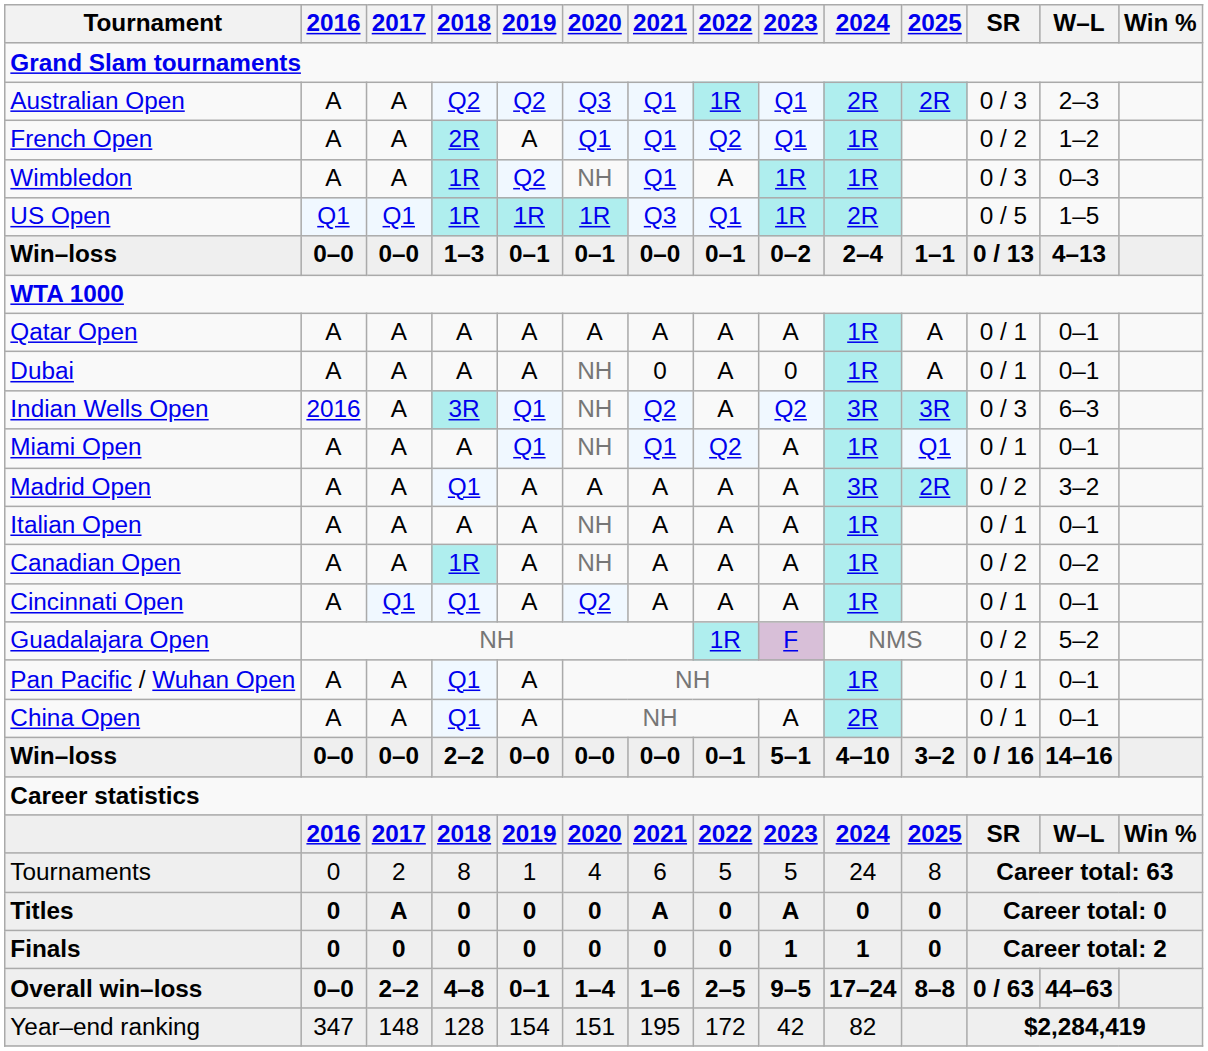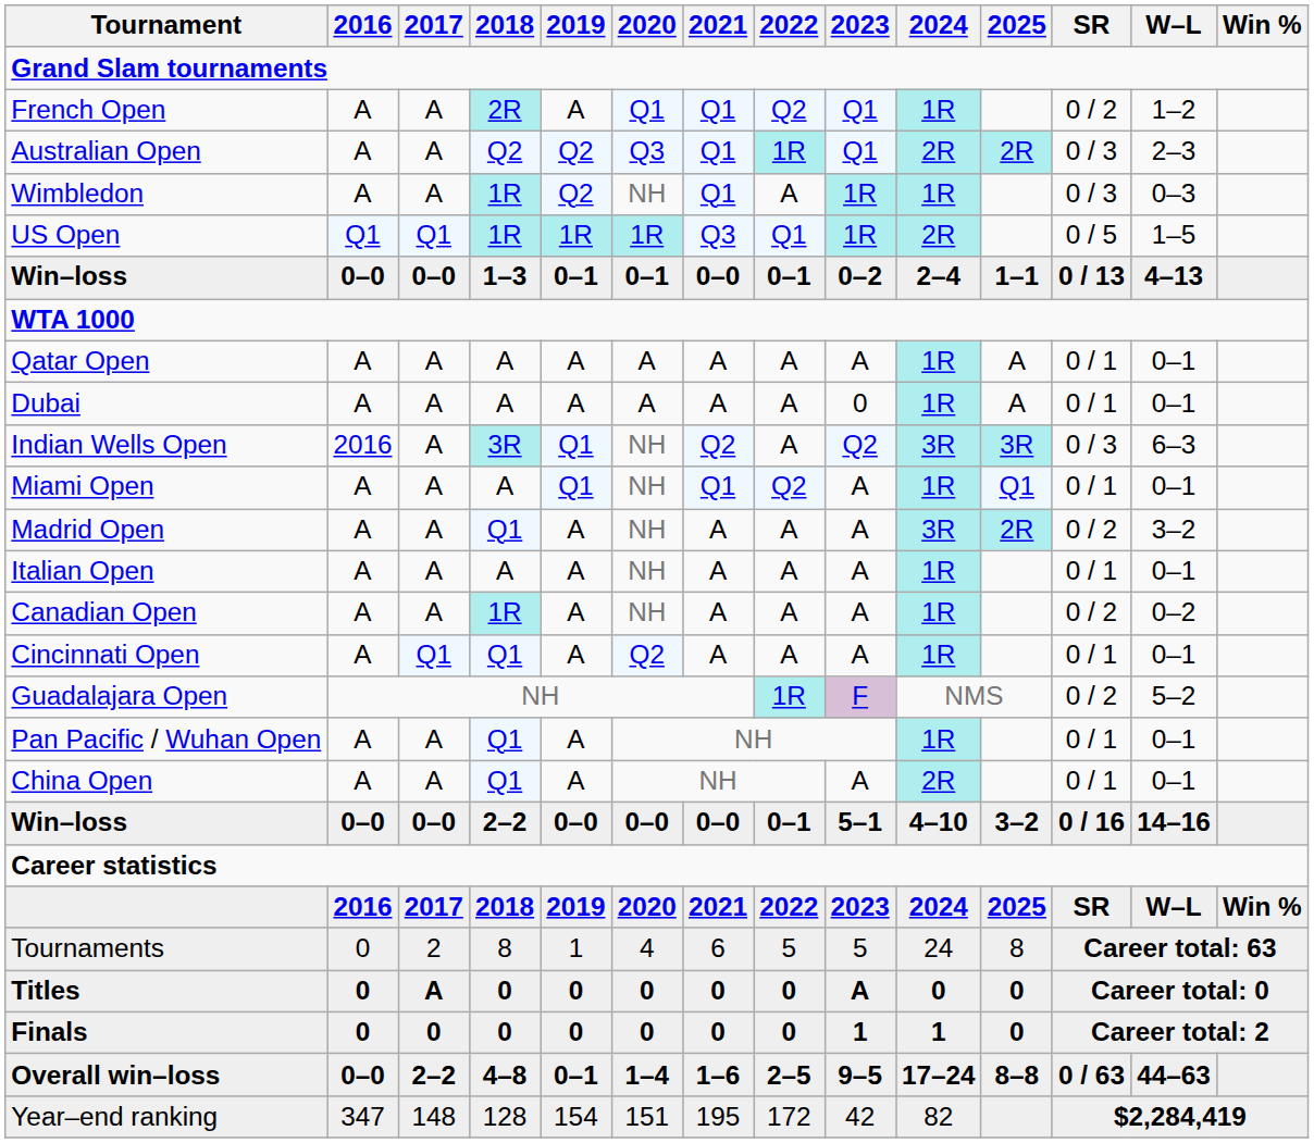rows swapped: Australian Open <-> French Open
Dubai | 2020: NH -> A
Dubai | 2021: 0 -> A
Madrid Open | 2020: A -> NH
Titles | 2021: A -> 0
